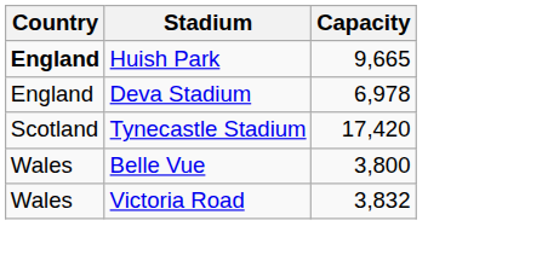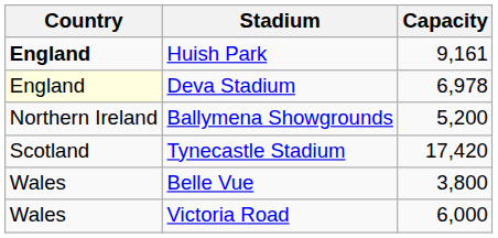Huish Park | Capacity: 9,665 -> 9,161
Deva Stadium | Country: no background -> lightyellow background
+ row: Northern Ireland | Ballymena Showgrounds | 5,200
Victoria Road | Capacity: 3,832 -> 6,000
